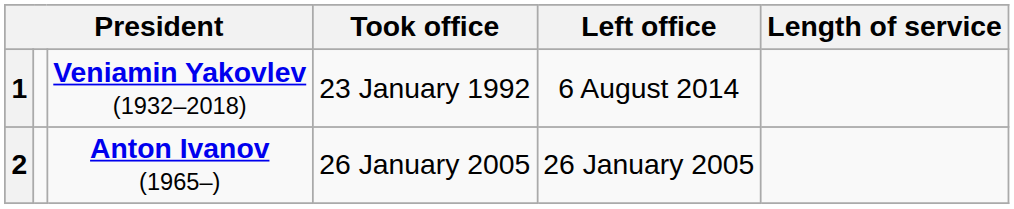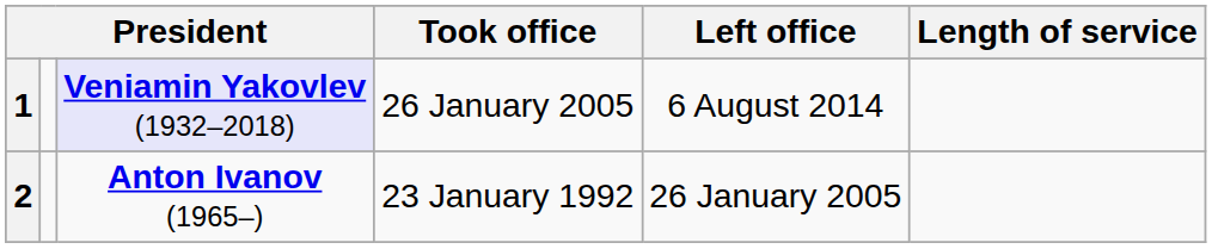1 | column 3: no background -> lavender background
1 | Took office: 23 January 1992 -> 26 January 2005
2 | Took office: 26 January 2005 -> 23 January 1992
